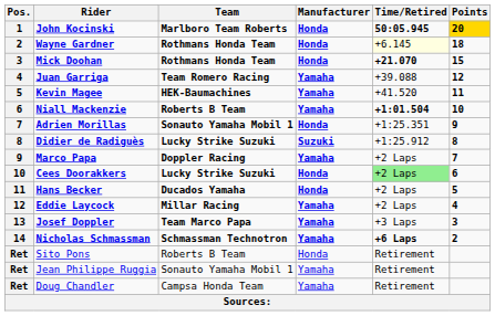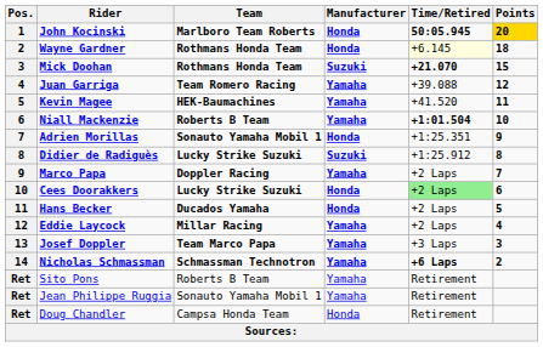Mick Doohan | Manufacturer: Honda -> Suzuki
Sito Pons | Manufacturer: Honda -> Yamaha
Doug Chandler | Manufacturer: Yamaha -> Honda
